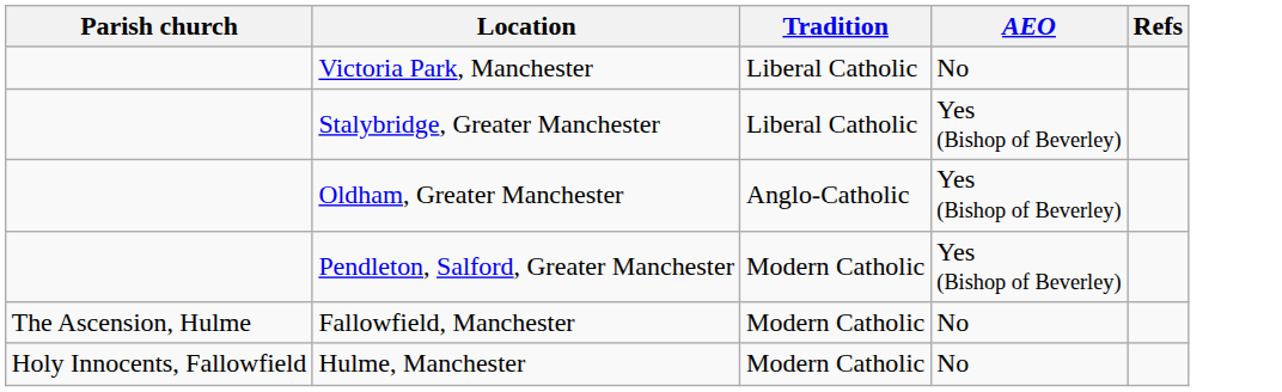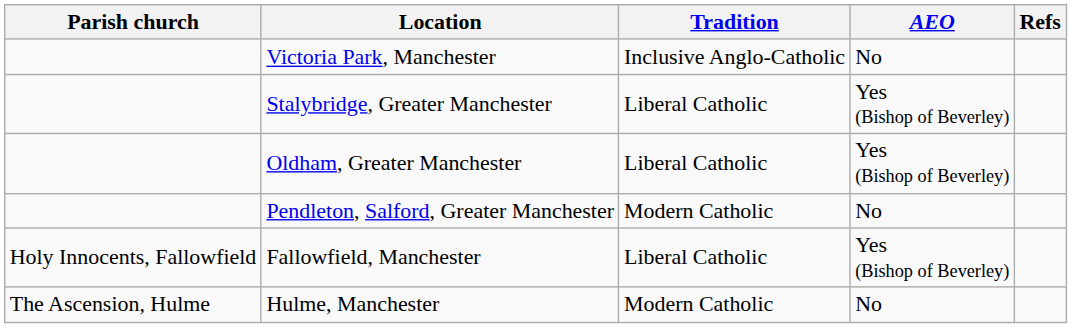Victoria Park, Manchester | Tradition: Liberal Catholic -> Inclusive Anglo-Catholic
Oldham, Greater Manchester | Tradition: Anglo-Catholic -> Liberal Catholic
Pendleton, Salford, Greater Manchester | AEO: Yes (Bishop of Beverley) -> No
Fallowfield, Manchester | Parish church: The Ascension, Hulme -> Holy Innocents, Fallowfield
Fallowfield, Manchester | Tradition: Modern Catholic -> Liberal Catholic
Fallowfield, Manchester | AEO: No -> Yes (Bishop of Beverley)
Hulme, Manchester | Parish church: Holy Innocents, Fallowfield -> The Ascension, Hulme
